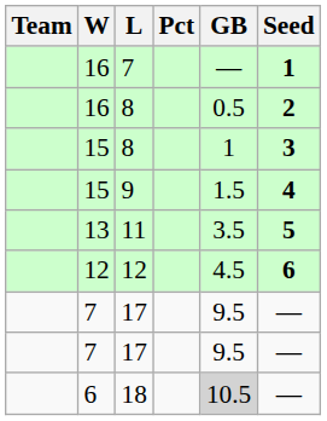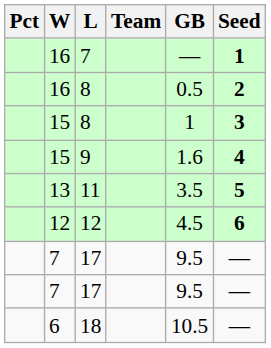columns swapped: Team <-> Pct
9 | GB: 1.5 -> 1.6
18 | GB: lightgrey background -> no background
